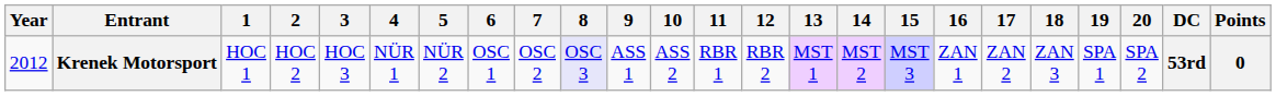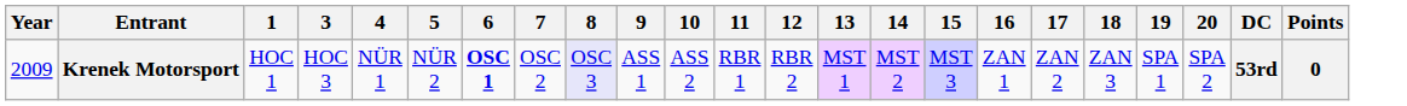- column: 2 | HOC 2
Krenek Motorsport | Year: 2012 -> 2009
Krenek Motorsport | 6: normal -> bold
